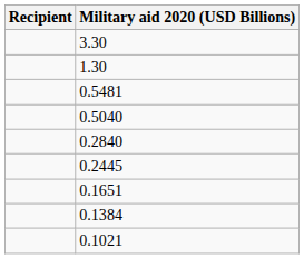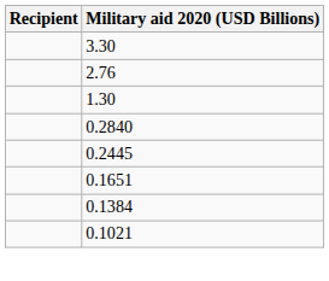+ row: 2.76
- row: 0.5481
- row: 0.5040
